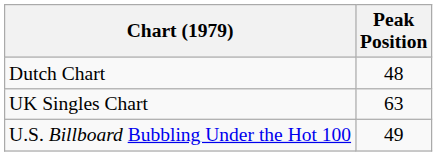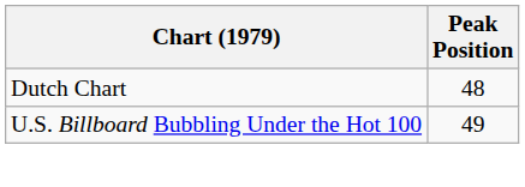- row: UK Singles Chart | 63
